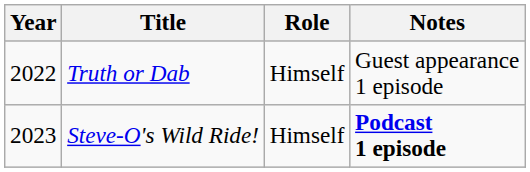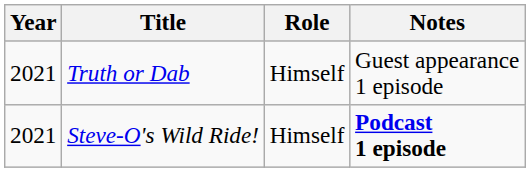Truth or Dab | Year: 2022 -> 2021
Steve-O's Wild Ride! | Year: 2023 -> 2021
